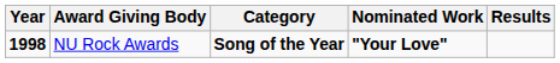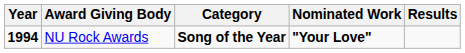NU Rock Awards | Year: 1998 -> 1994
